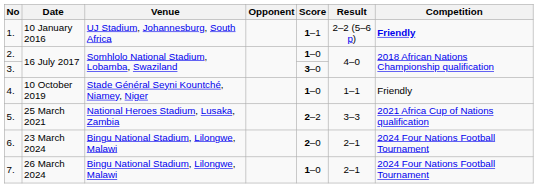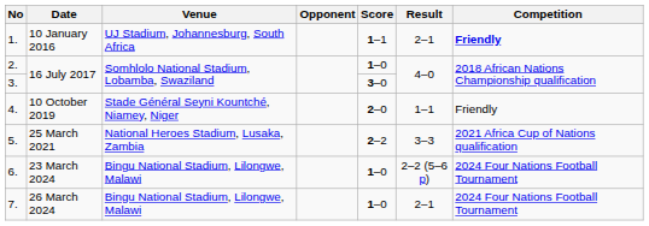1. | Result: 2–2 (5–6 p) -> 2–1
4. | Score: 1–0 -> 2–0
6. | Score: 2–0 -> 1–0
6. | Result: 2–1 -> 2–2 (5–6 p)
